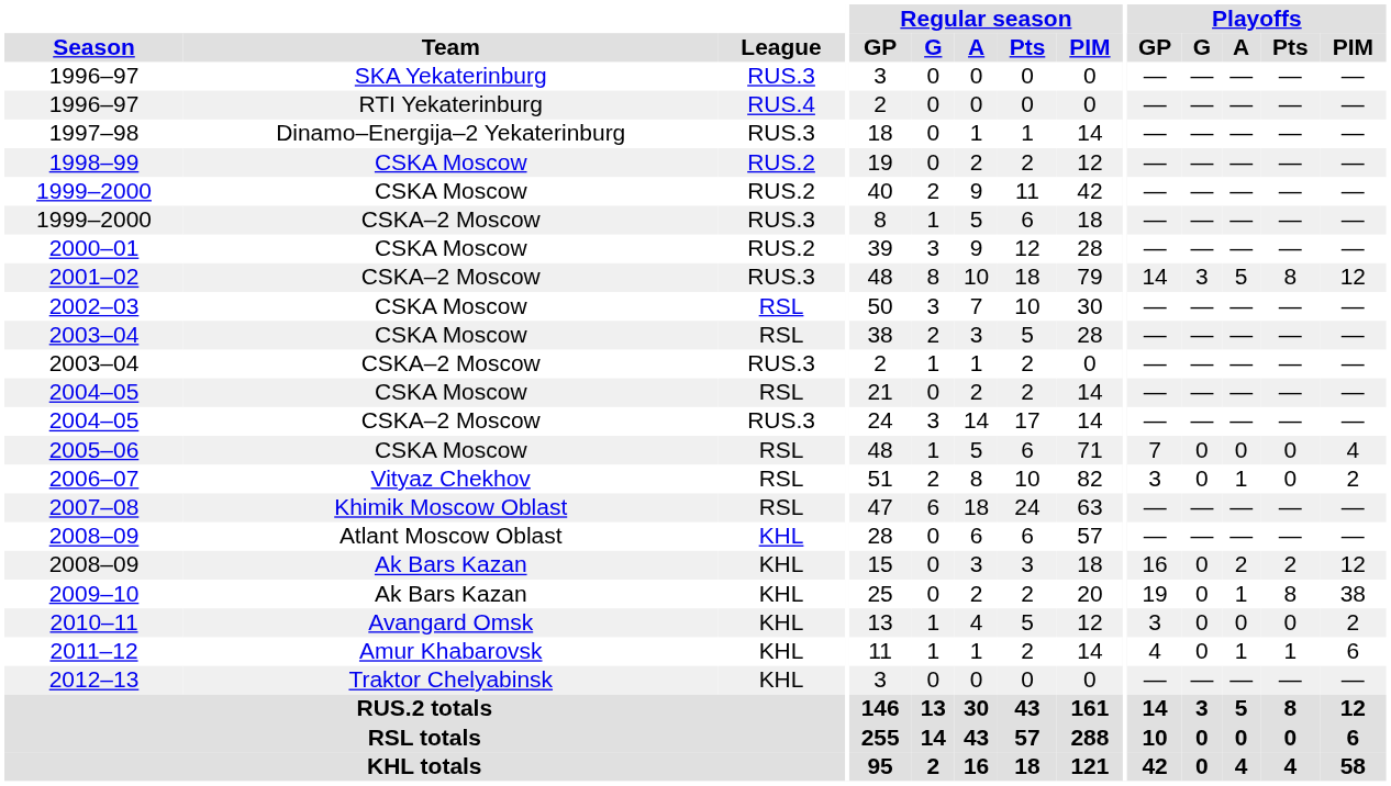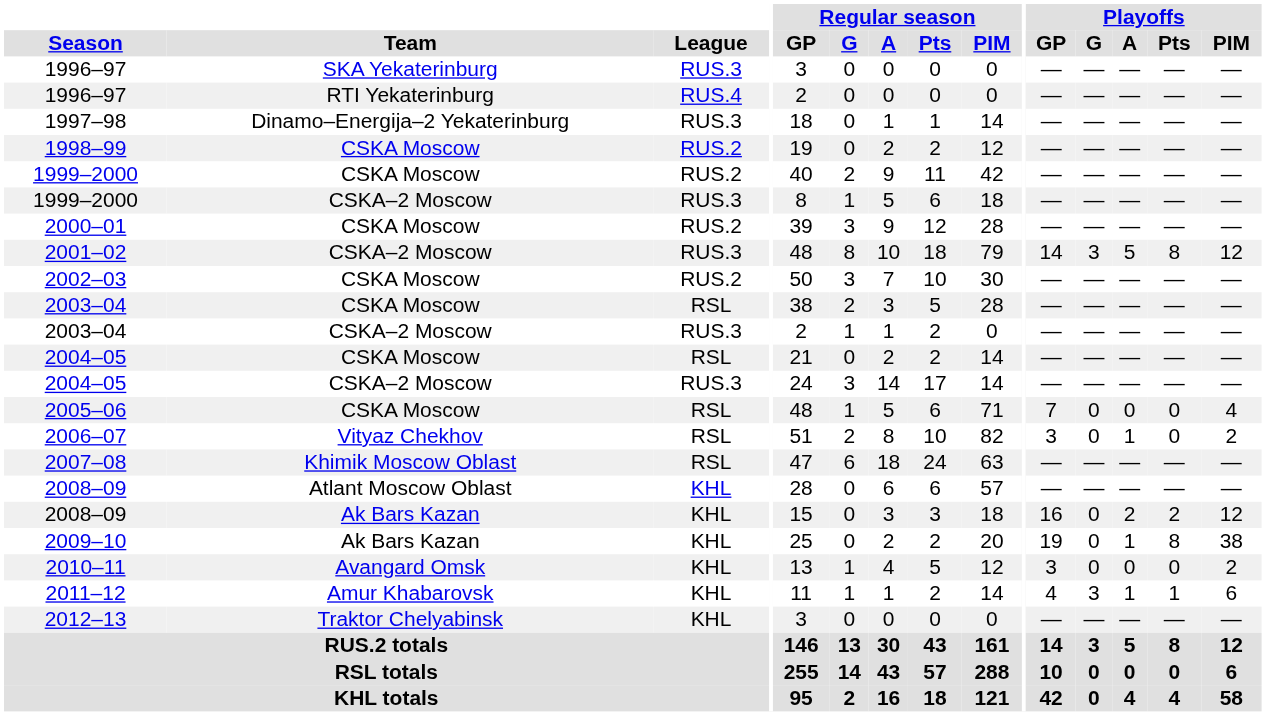2002–03 | League: RSL -> RUS.2
2011–12 | Playoffs / G: 0 -> 3
